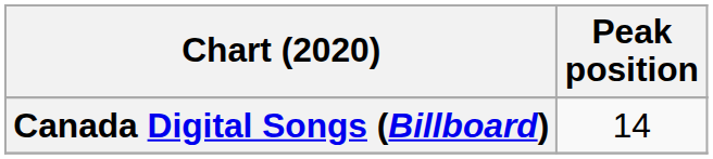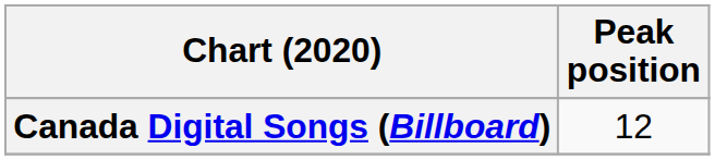Canada Digital Songs (Billboard) | Peak position: 14 -> 12
